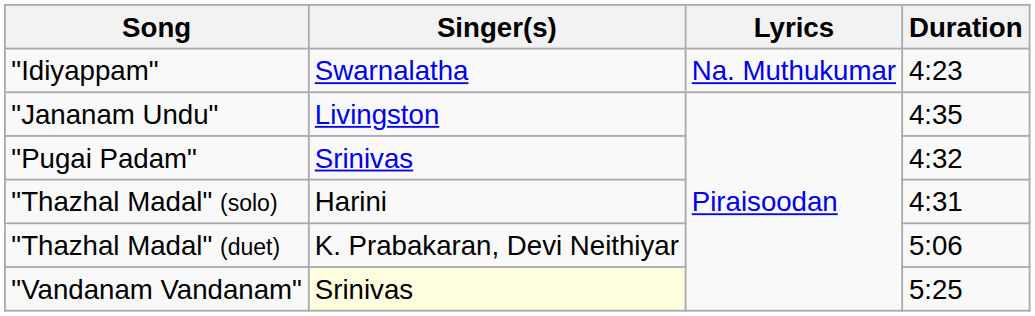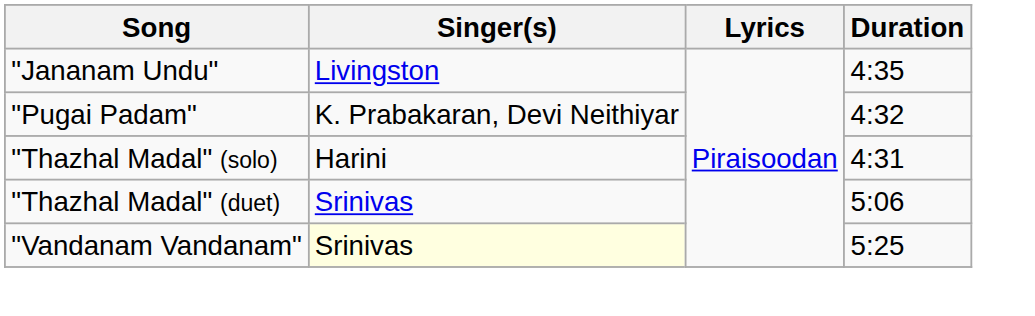- row: "Idiyappam" | Swarnalatha | Na. Muthukumar | 4:23
"Pugai Padam" | Singer(s): Srinivas -> K. Prabakaran, Devi Neithiyar
"Thazhal Madal" (duet) | Singer(s): K. Prabakaran, Devi Neithiyar -> Srinivas
